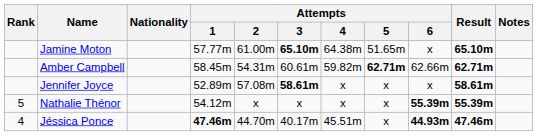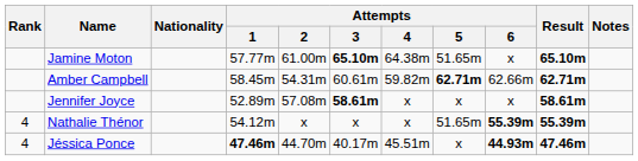Nathalie Thénor | Rank: 5 -> 4
Nathalie Thénor | Attempts / 5: x -> 51.65m
